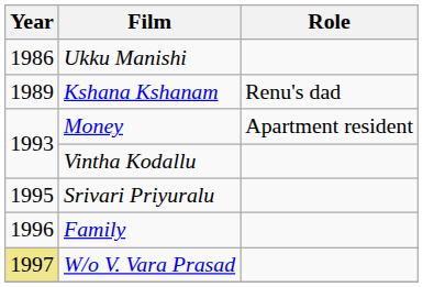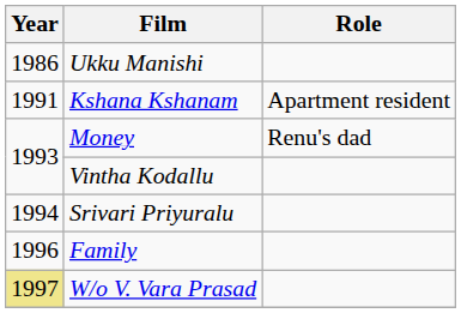Kshana Kshanam | Year: 1989 -> 1991
Kshana Kshanam | Role: Renu's dad -> Apartment resident
Money | Role: Apartment resident -> Renu's dad
Srivari Priyuralu | Year: 1995 -> 1994
